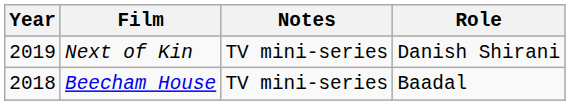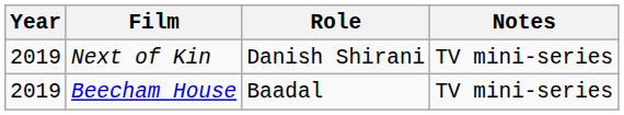columns swapped: Role <-> Notes
Beecham House | Year: 2018 -> 2019
